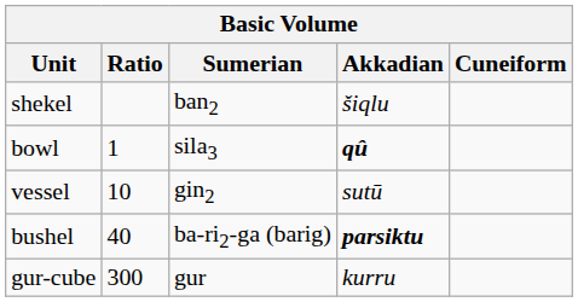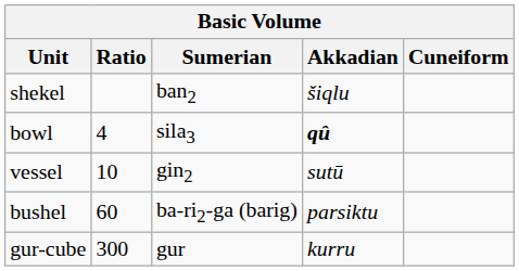bowl | Ratio: 1 -> 4
bushel | Ratio: 40 -> 60
bushel | Akkadian: bold -> normal
